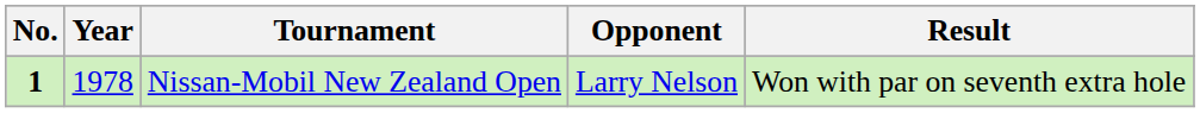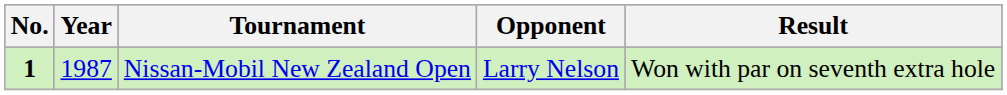Nissan-Mobil New Zealand Open | Year: 1978 -> 1987
